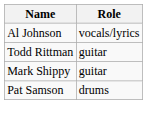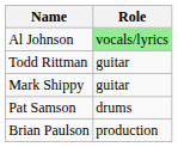Al Johnson | Role: no background -> lightgreen background
+ row: Brian Paulson | production
